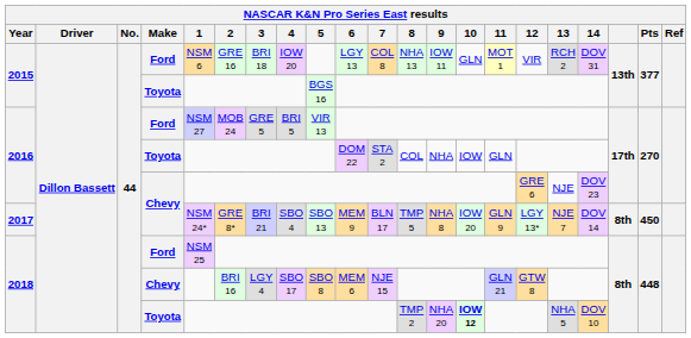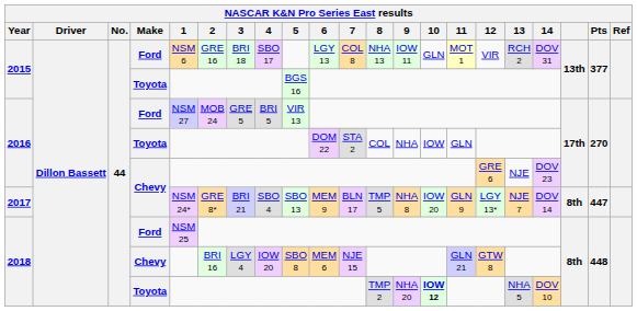2015 / Ford | 4: IOW 20 -> SBO 17
2017 | Pts: 450 -> 447
2018 / Chevy | 4: SBO 17 -> IOW 20
